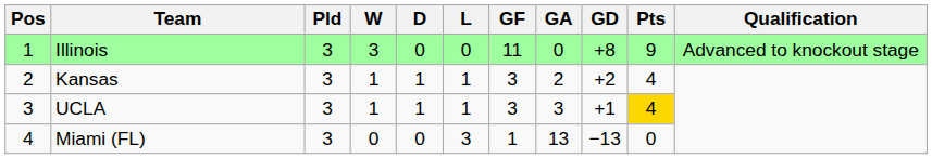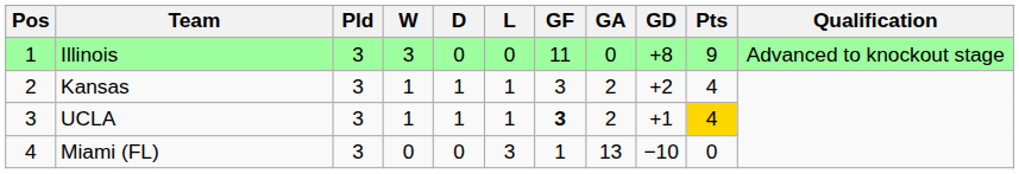UCLA | GF: normal -> bold
UCLA | GA: 3 -> 2
Miami (FL) | GD: −13 -> −10
